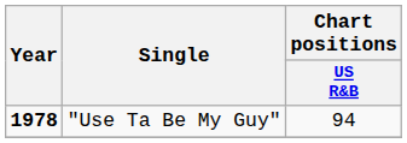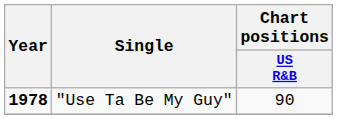"Use Ta Be My Guy" | Chart positions / US R&B: 94 -> 90
